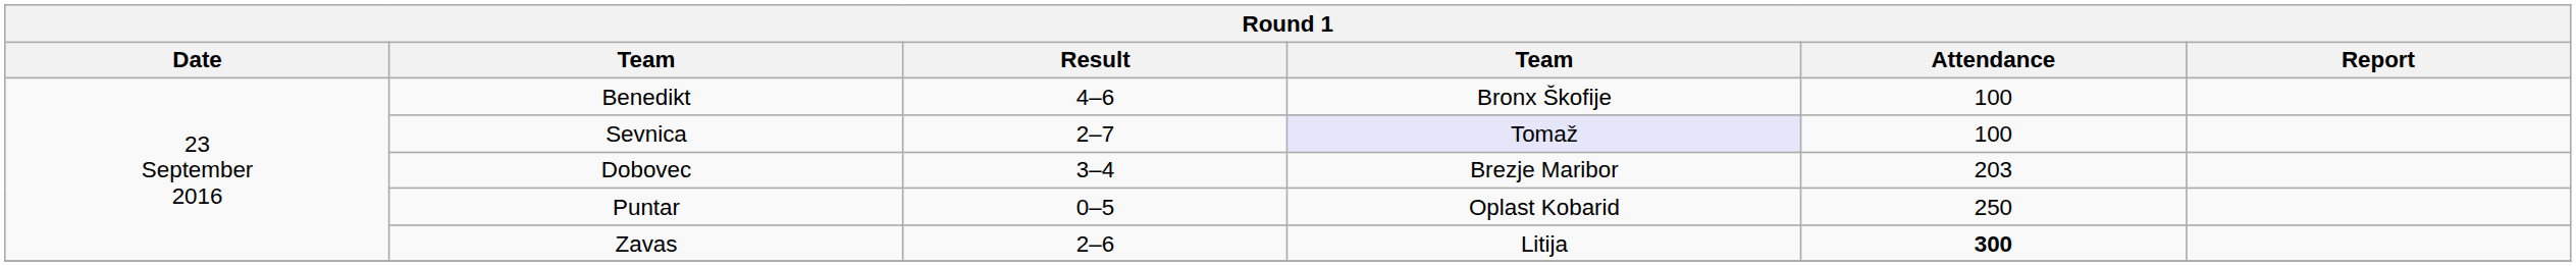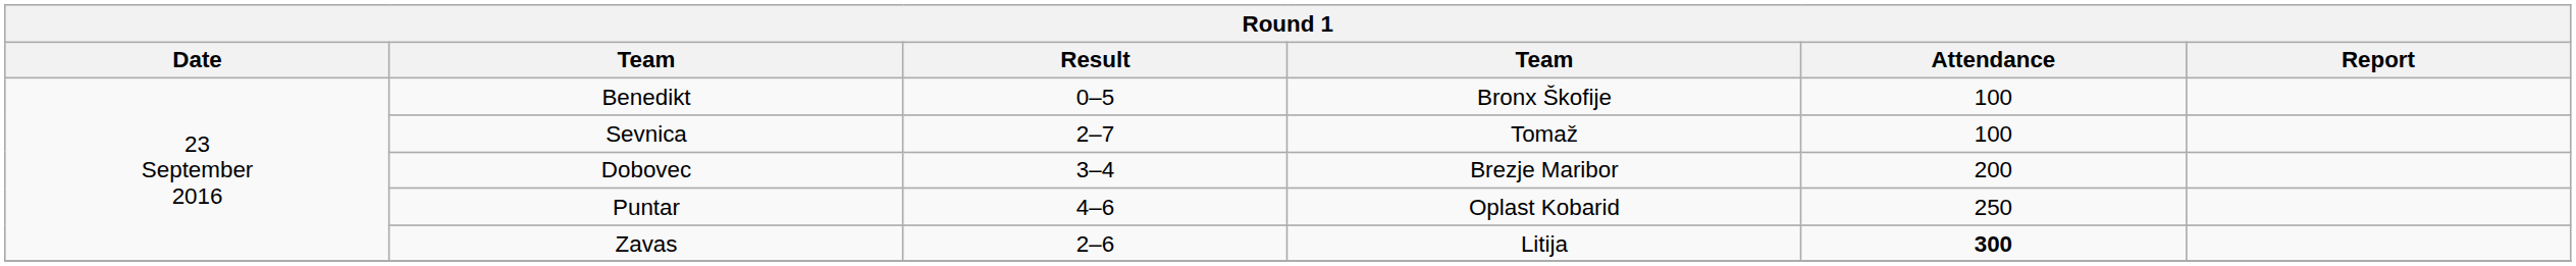Benedikt | Result: 4–6 -> 0–5
Sevnica | column 4: lavender background -> no background
Dobovec | Attendance: 203 -> 200
Puntar | Result: 0–5 -> 4–6
